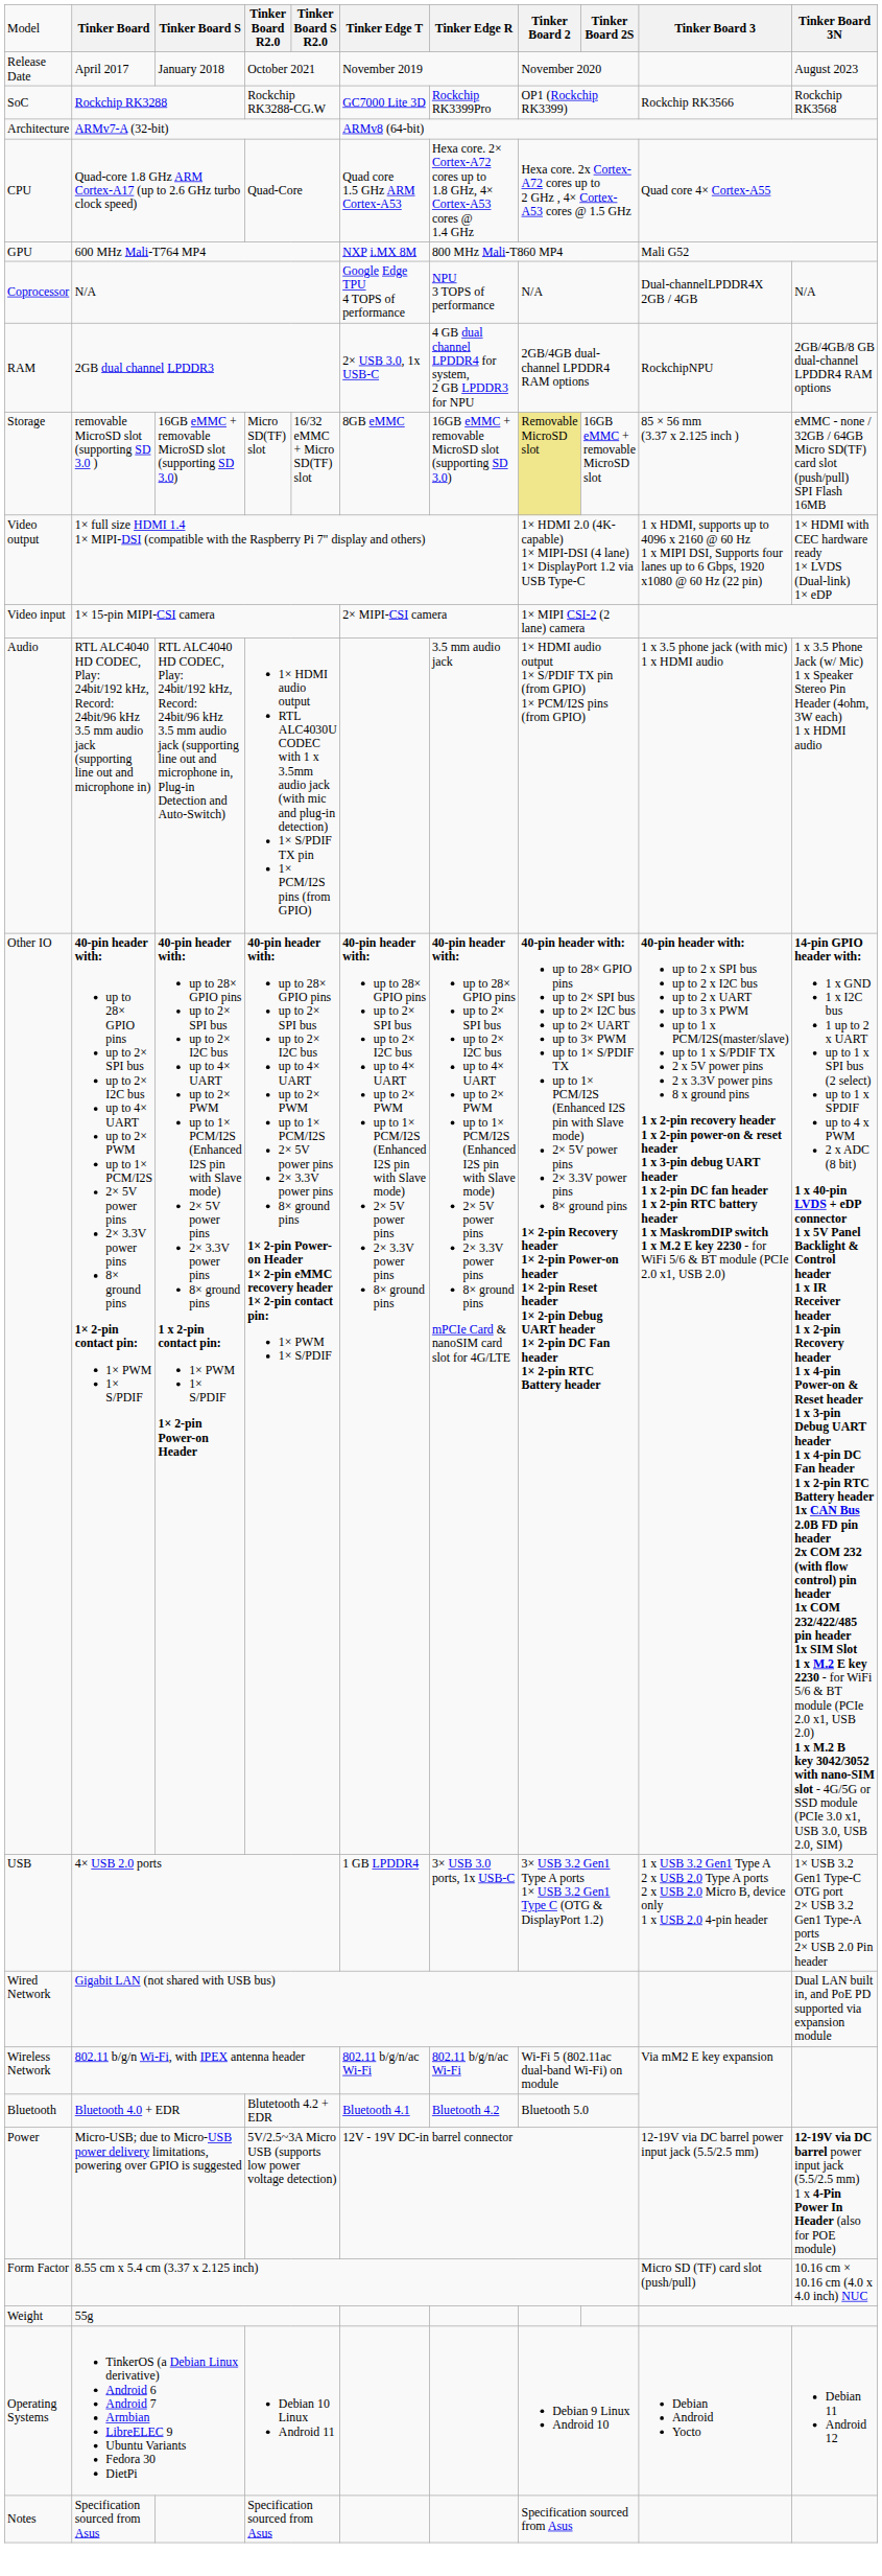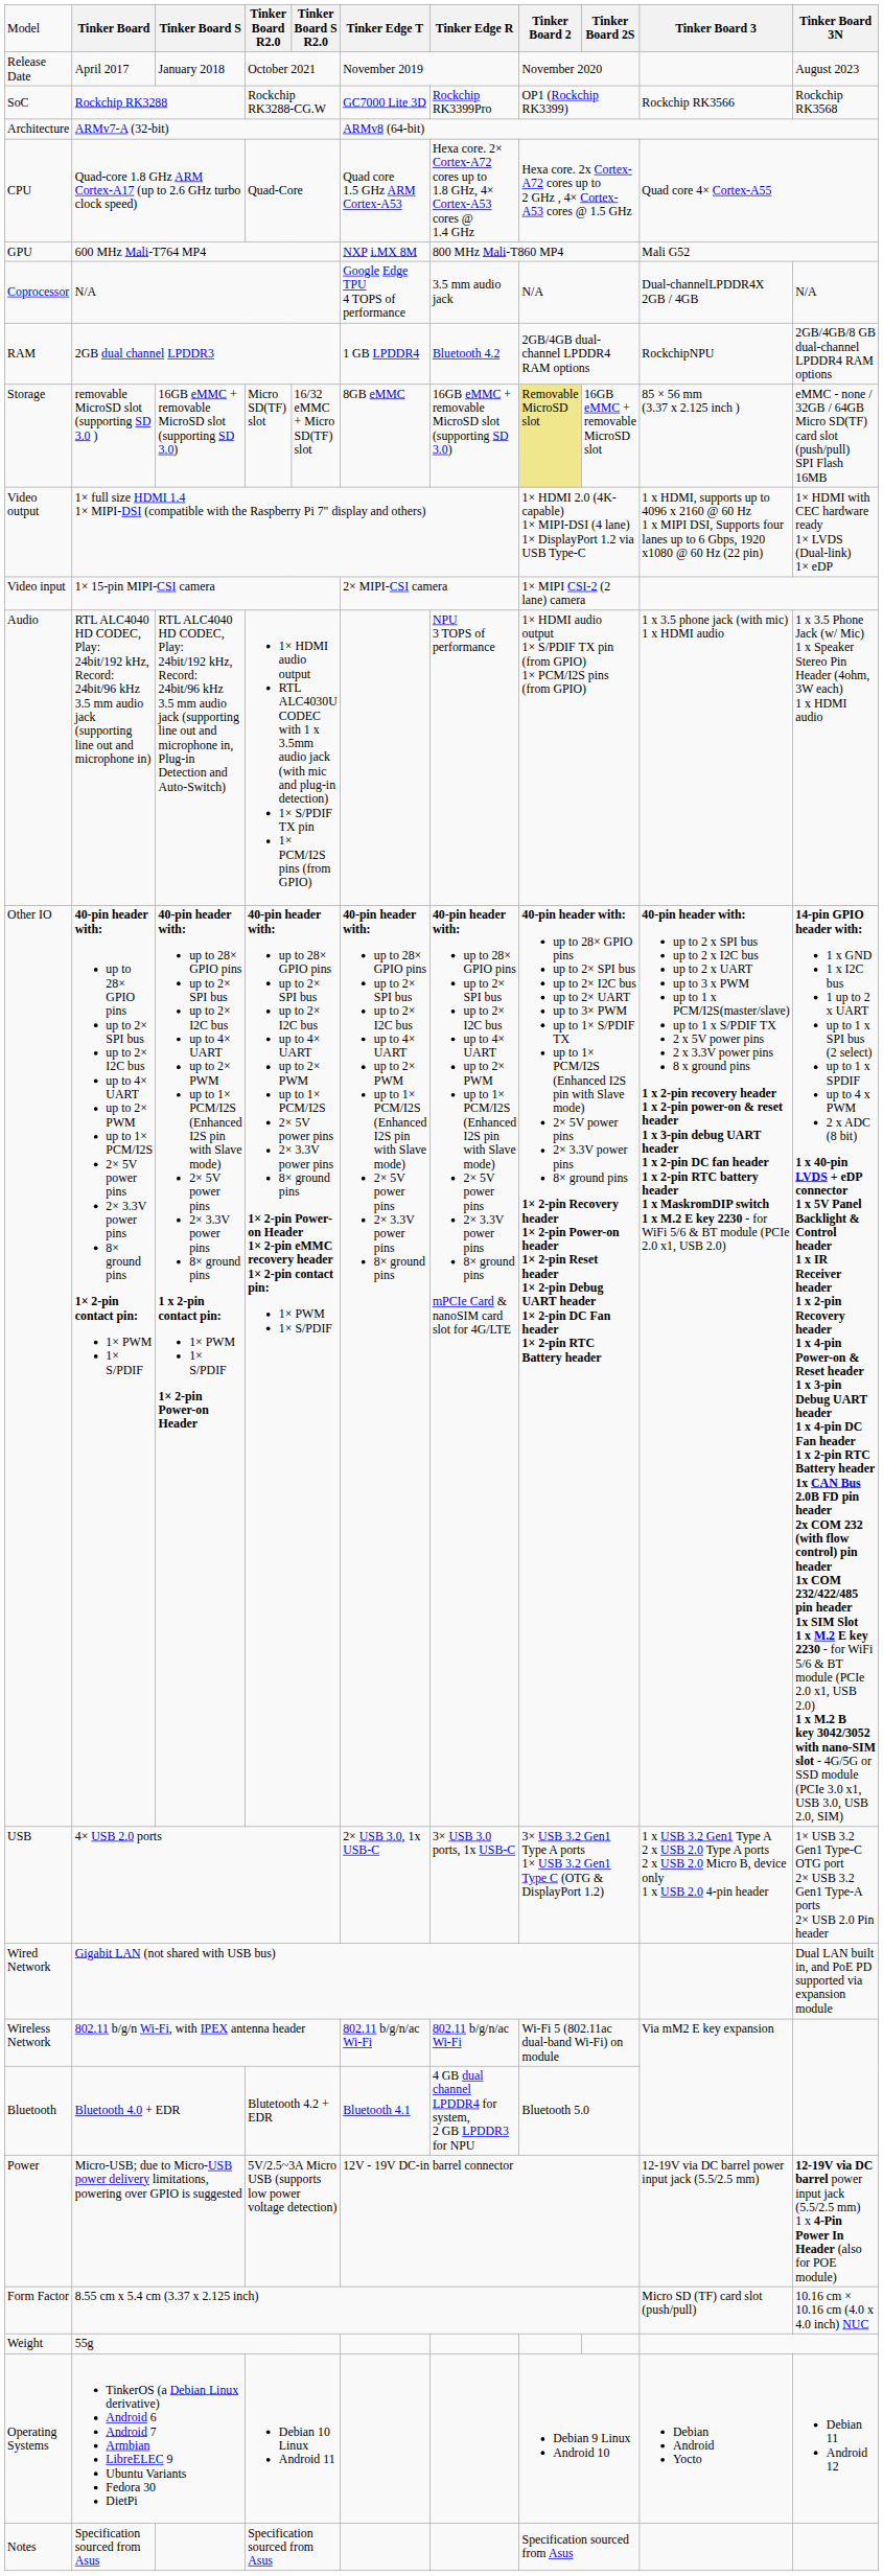Coprocessor | column 7: NPU 3 TOPS of performance -> 3.5 mm audio jack
RAM | column 6: 2× USB 3.0, 1x USB-C -> 1 GB LPDDR4
RAM | column 7: 4 GB dual channel LPDDR4 for system, 2 GB LPDDR3 for NPU -> Bluetooth 4.2
Audio | column 7: 3.5 mm audio jack -> NPU 3 TOPS of performance
USB | column 6: 1 GB LPDDR4 -> 2× USB 3.0, 1x USB-C
Bluetooth | column 7: Bluetooth 4.2 -> 4 GB dual channel LPDDR4 for system, 2 GB LPDDR3 for NPU
